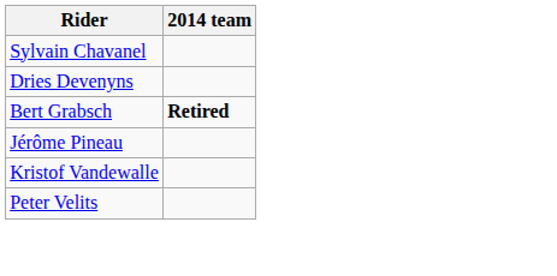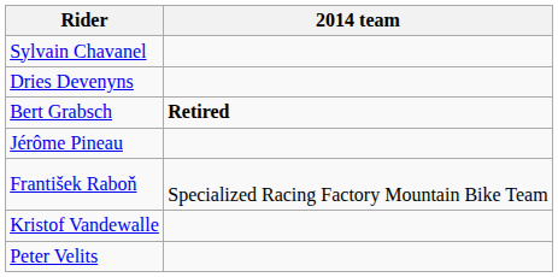+ row: František Raboň | Specialized Racing Factory Mountain Bike Team
